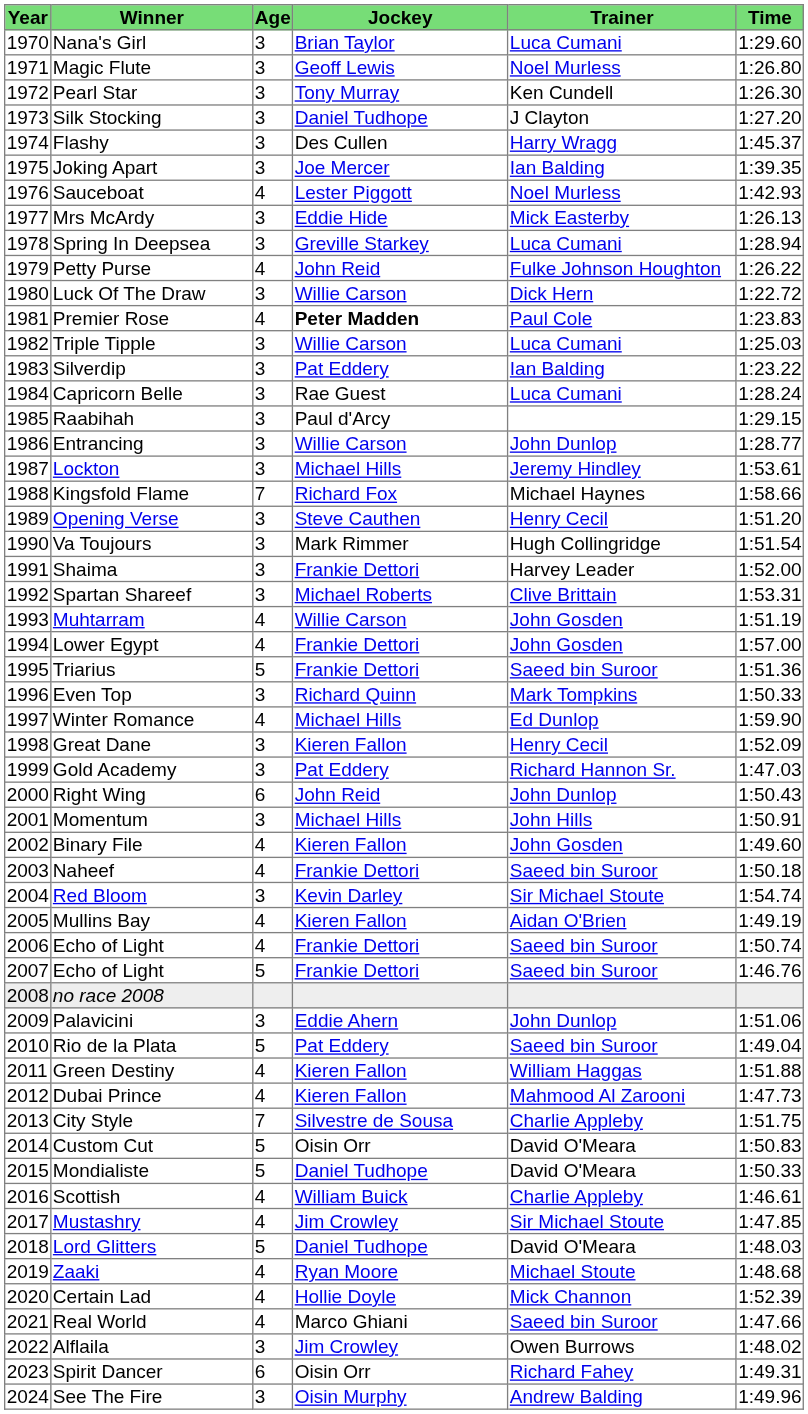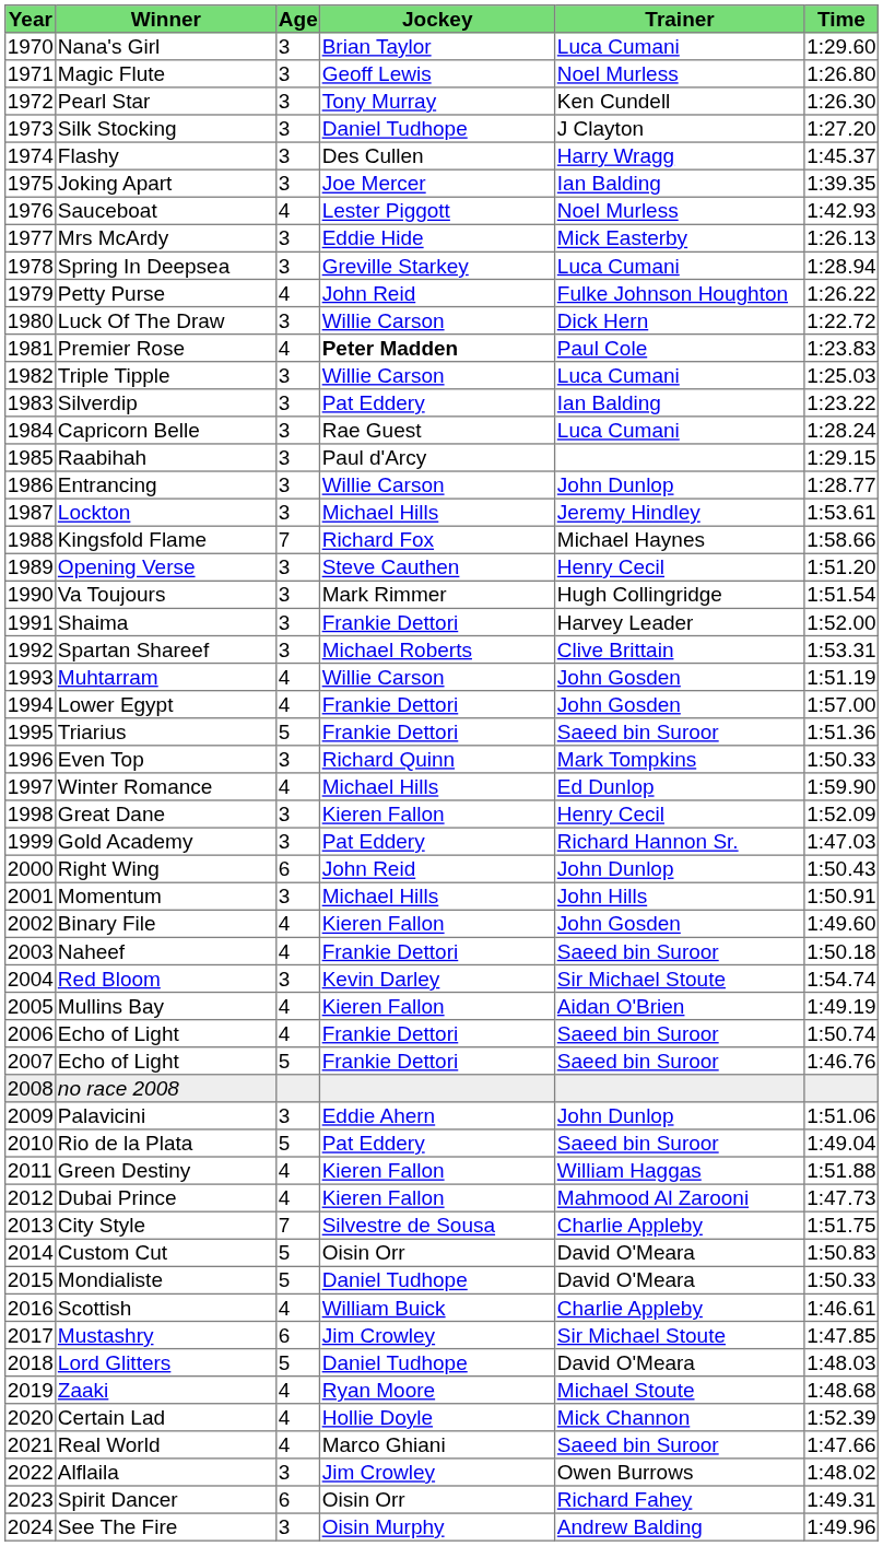Mustashry | Age: 4 -> 6
